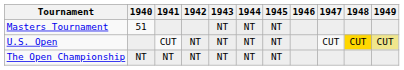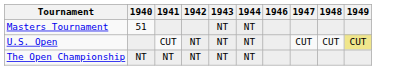- column: 1945 | NT | NT | NT
U.S. Open | 1948: gold background -> no background
